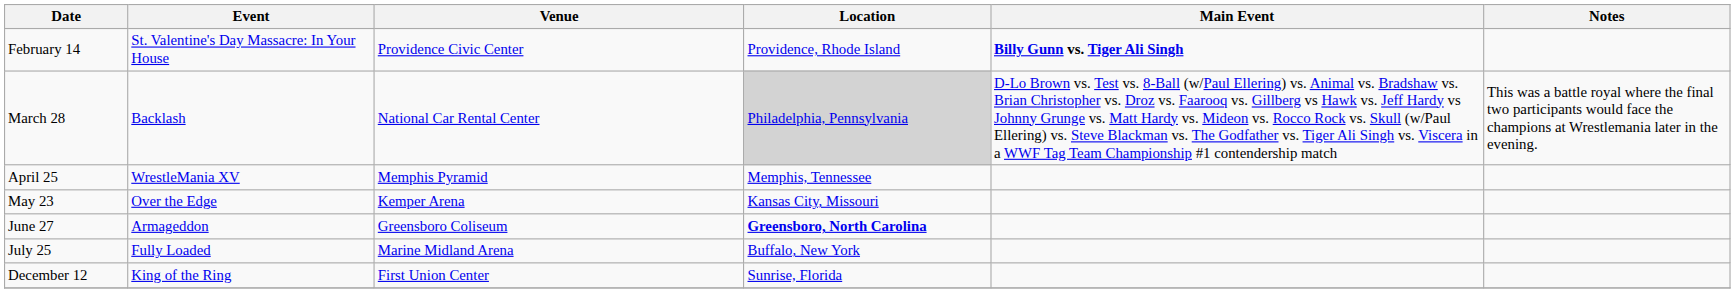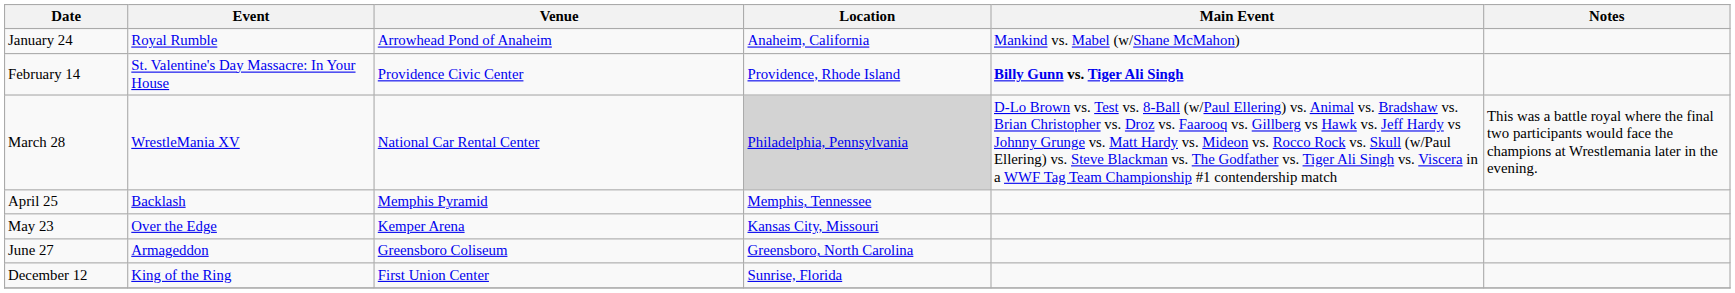+ row: January 24 | Royal Rumble | Arrowhead Pond of Anaheim | Anaheim, California | Mankind vs. Mabel (w/Shane McMahon)
March 28 | Event: Backlash -> WrestleMania XV
April 25 | Event: WrestleMania XV -> Backlash
June 27 | Location: bold -> normal
- row: July 25 | Fully Loaded | Marine Midland Arena | Buffalo, New York
